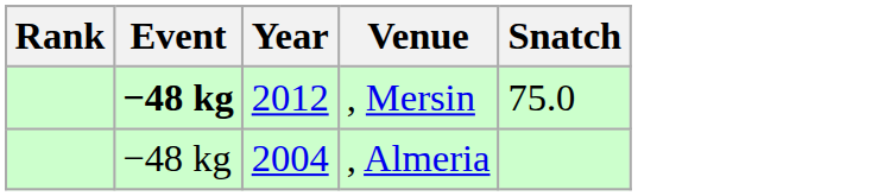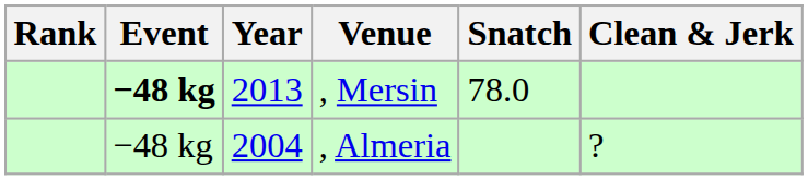+ column: Clean & Jerk | ?
, Mersin | Year: 2012 -> 2013
, Mersin | Snatch: 75.0 -> 78.0
